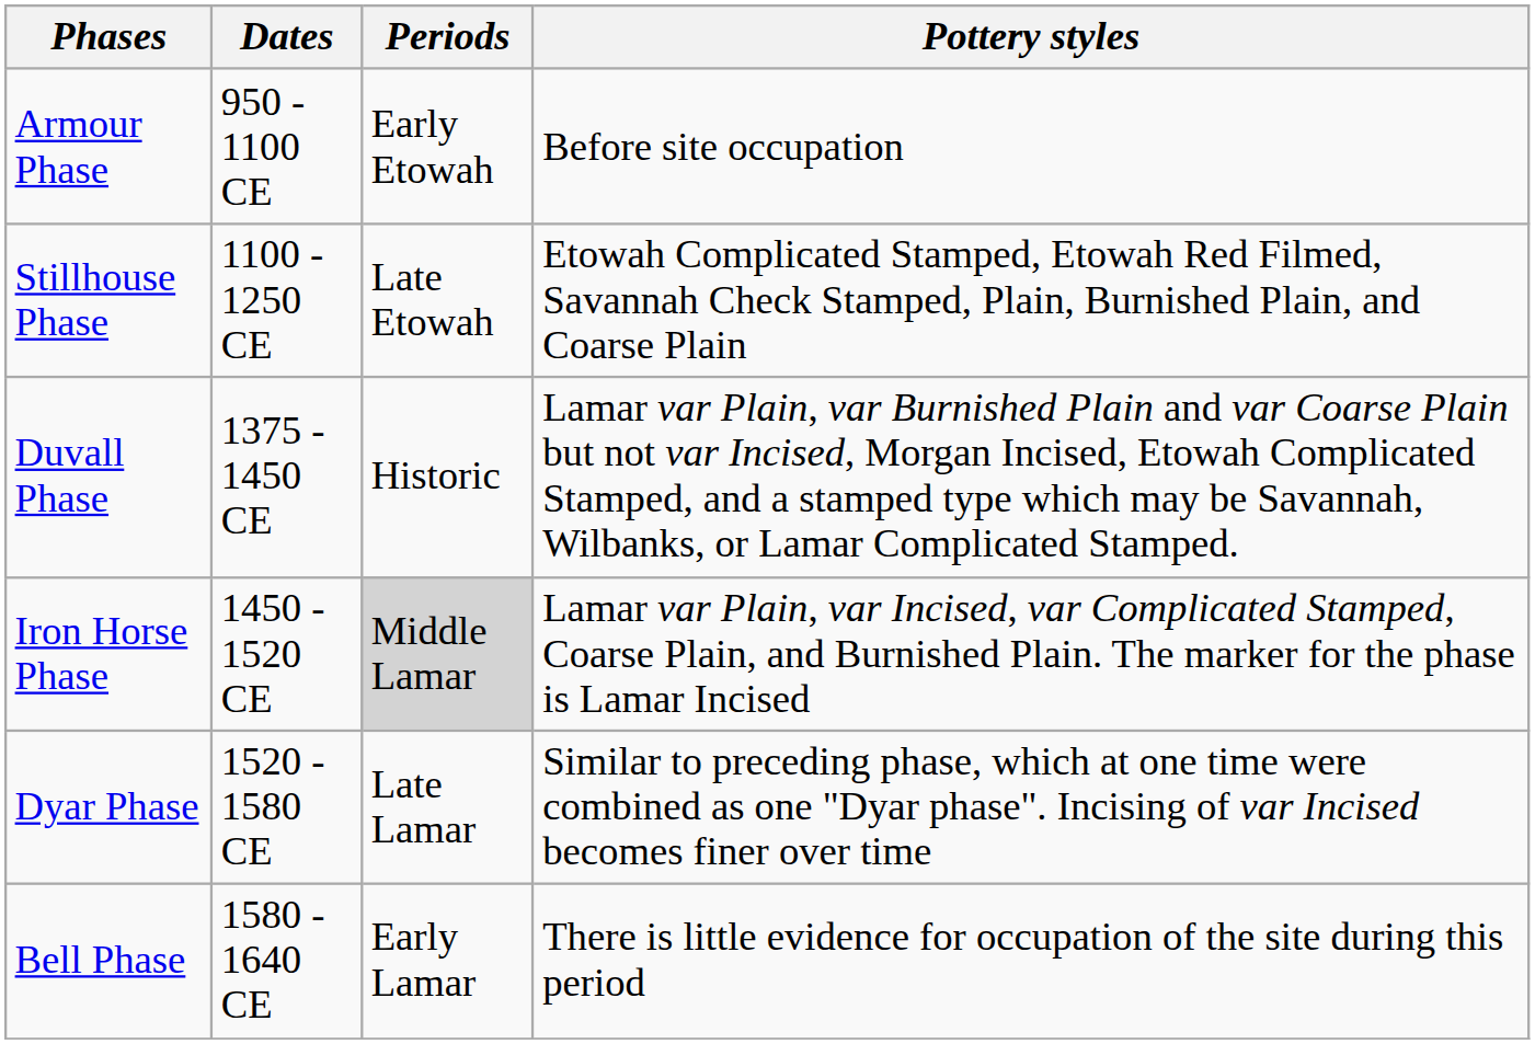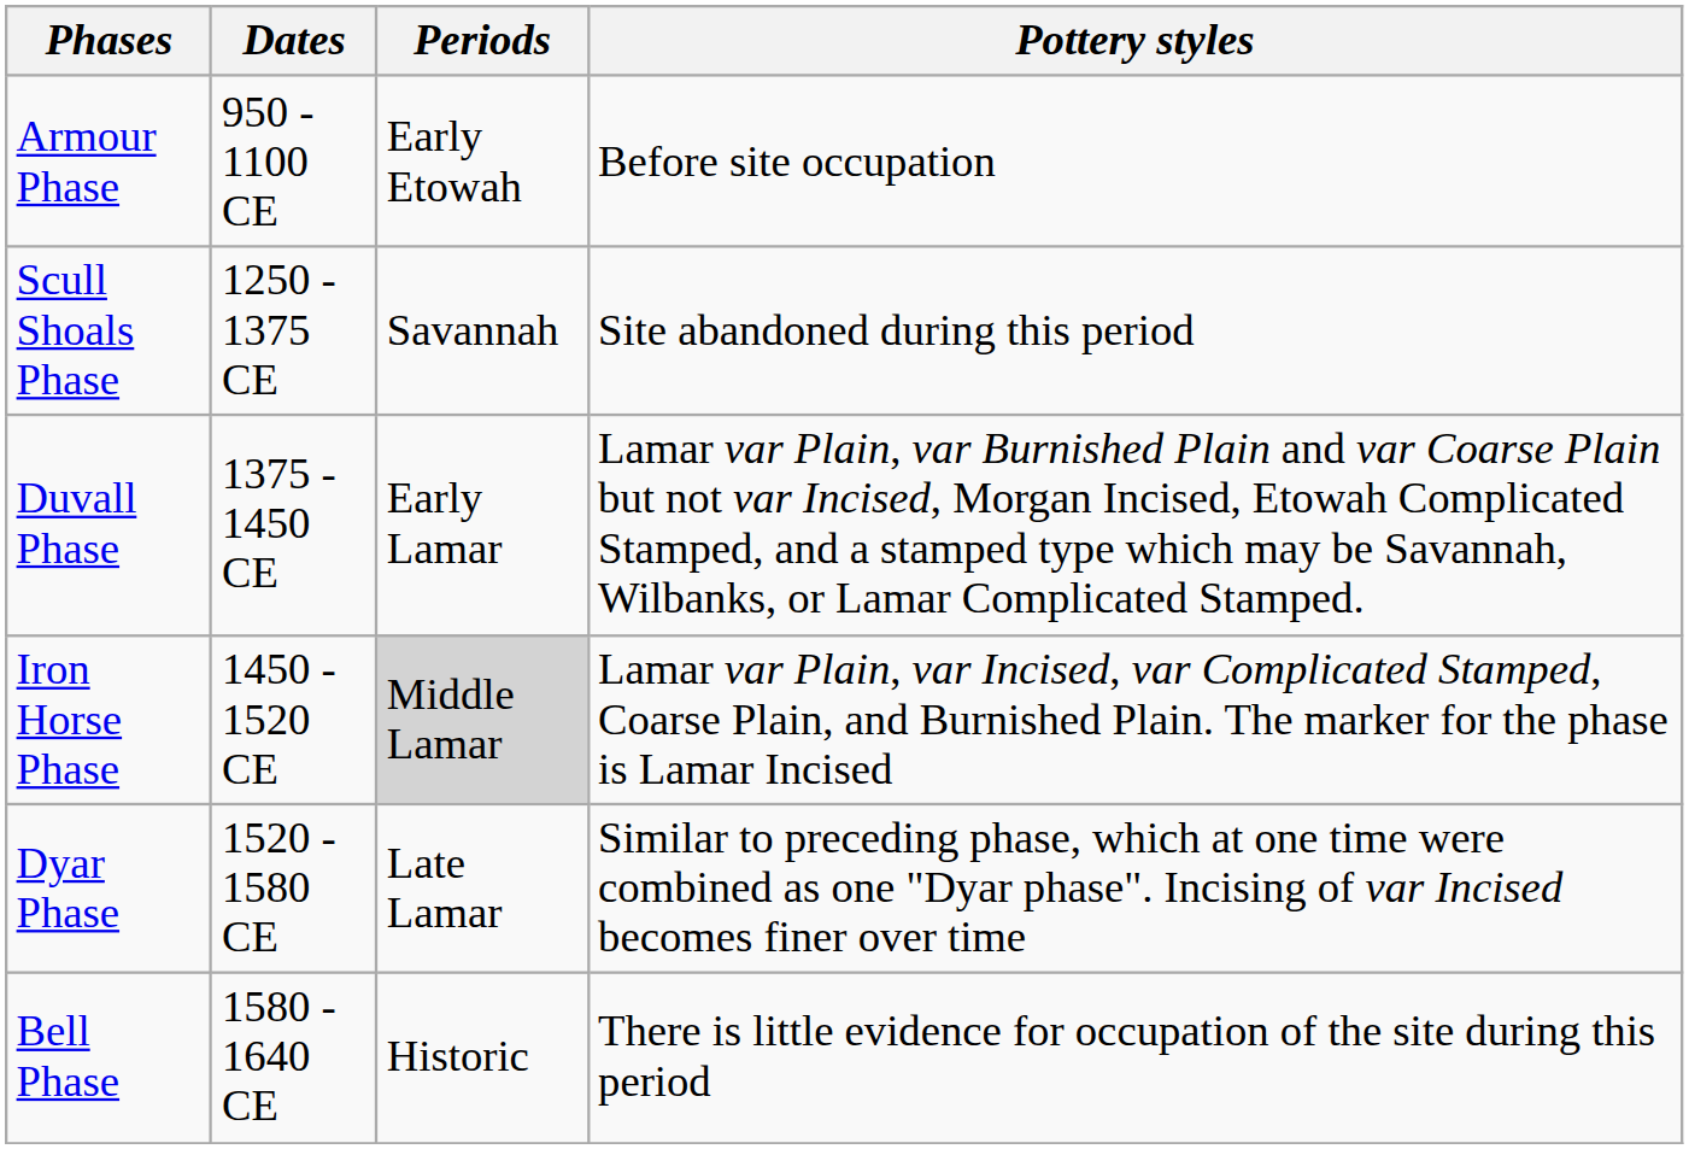- row: Stillhouse Phase | 1100 - 1250 CE | Late Etowah | Etowah Complicated Stamped, Etowah Red Filmed, Savannah Check Stamped, Plain, Burnished Plain, and Coarse Plain
+ row: Scull Shoals Phase | 1250 - 1375 CE | Savannah | Site abandoned during this period
Duvall Phase | Periods: Historic -> Early Lamar
Bell Phase | Periods: Early Lamar -> Historic
